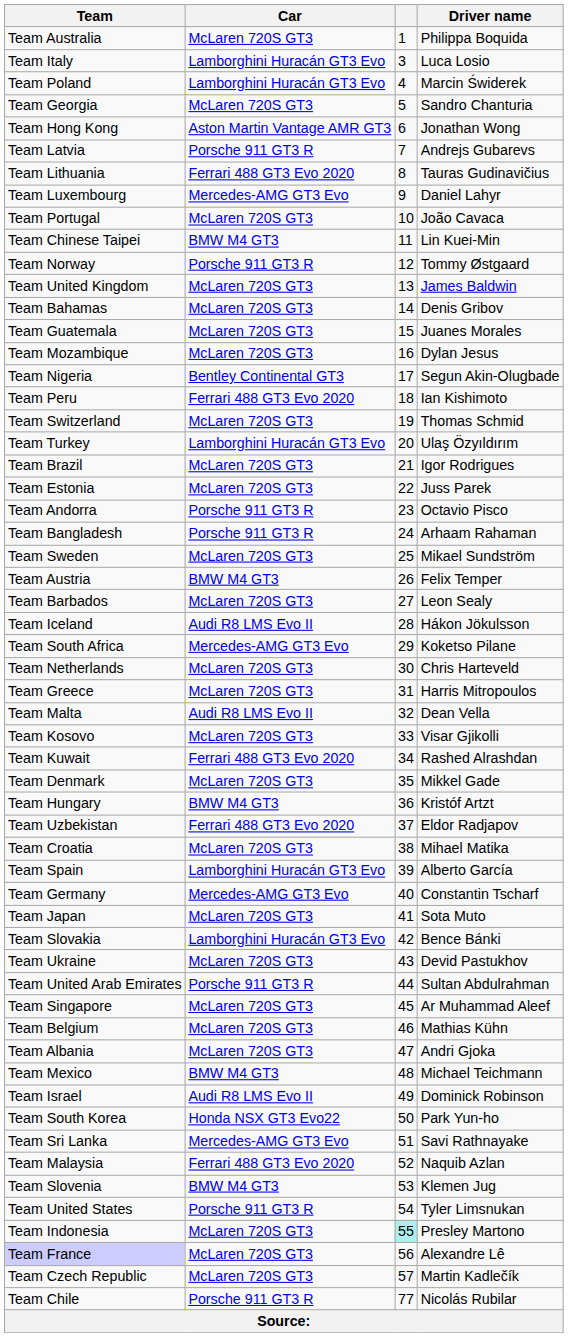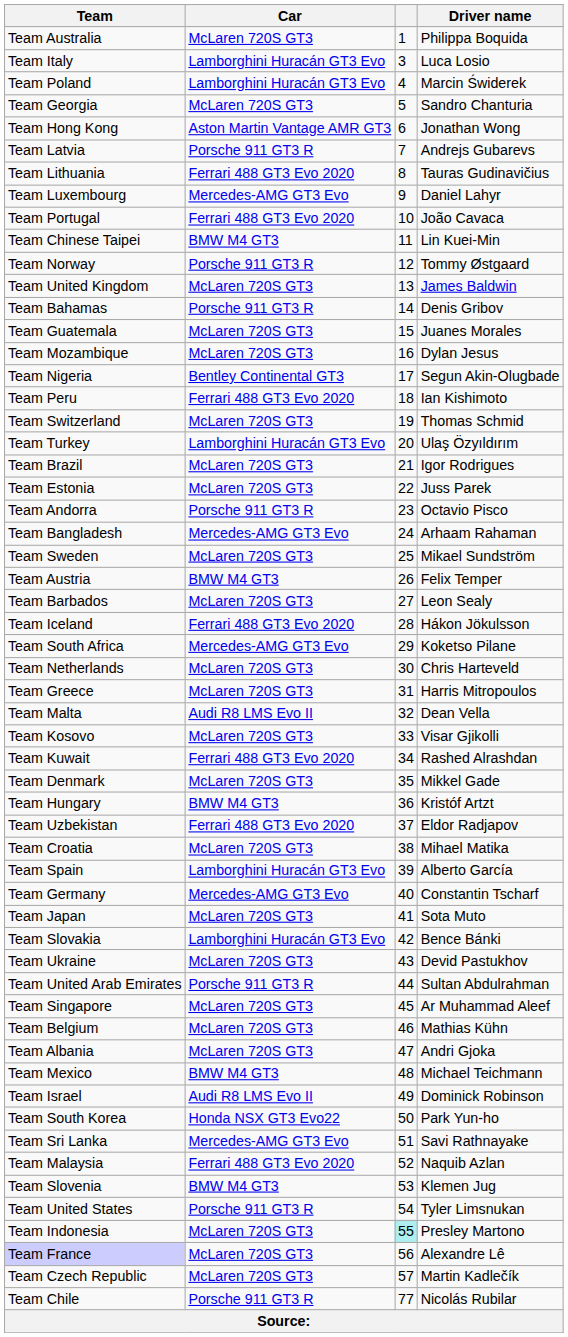Team Portugal | Car: McLaren 720S GT3 -> Ferrari 488 GT3 Evo 2020
Team Bahamas | Car: McLaren 720S GT3 -> Porsche 911 GT3 R
Team Bangladesh | Car: Porsche 911 GT3 R -> Mercedes-AMG GT3 Evo
Team Iceland | Car: Audi R8 LMS Evo II -> Ferrari 488 GT3 Evo 2020
